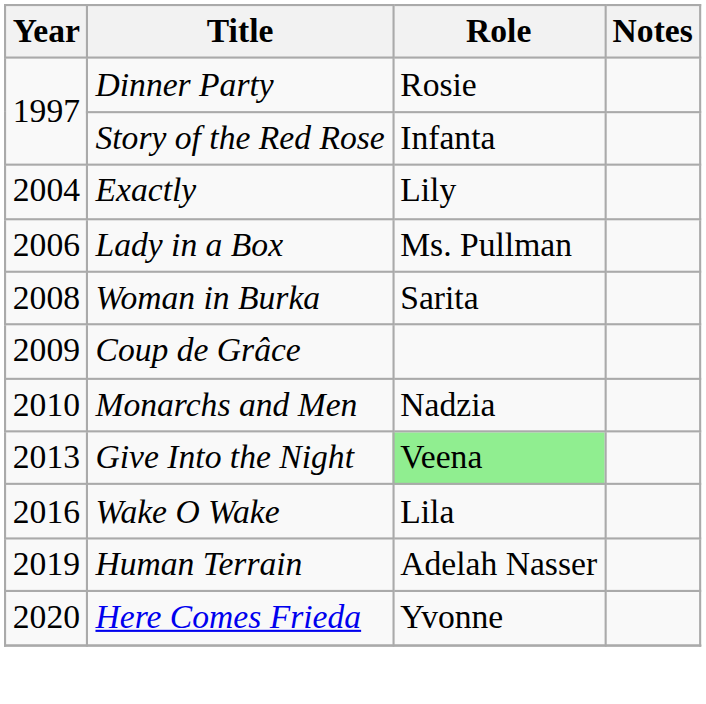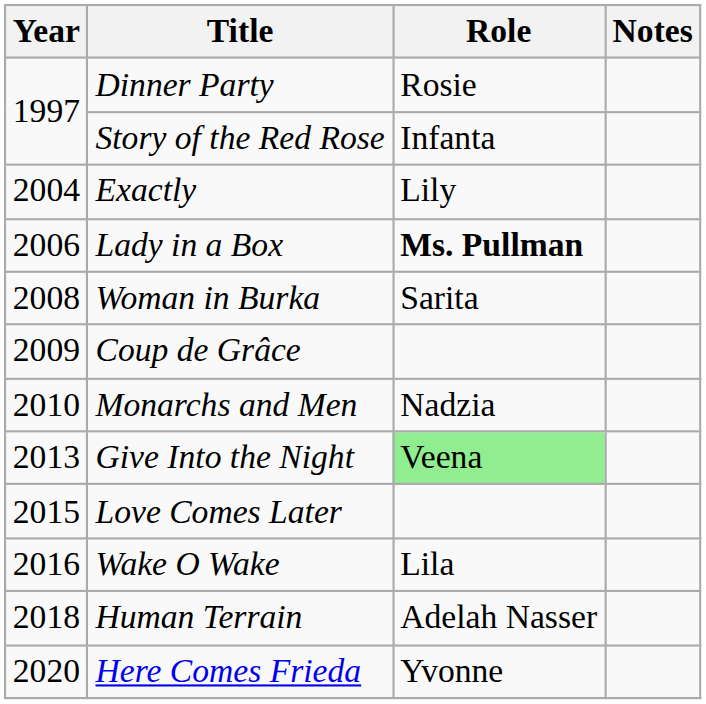Lady in a Box | Role: normal -> bold
+ row: 2015 | Love Comes Later
Human Terrain | Year: 2019 -> 2018
